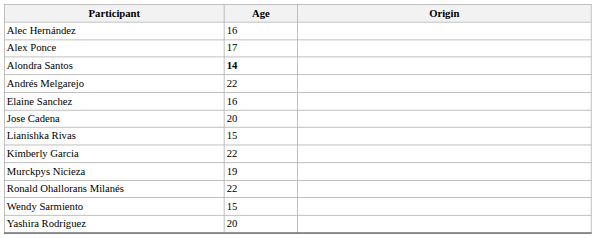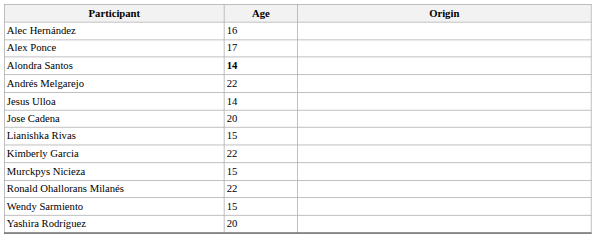- row: Elaine Sanchez | 16
+ row: Jesus Ulloa | 14
Murckpys Nicieza | Age: 19 -> 15
